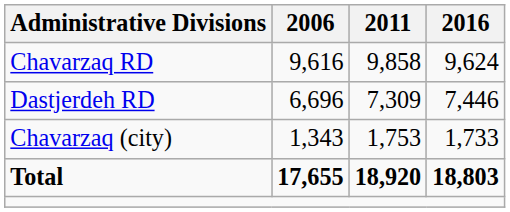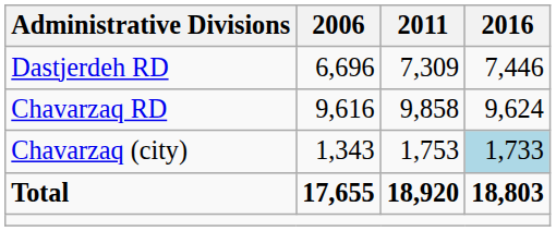rows swapped: Chavarzaq RD <-> Dastjerdeh RD
Chavarzaq (city) | 2016: no background -> lightblue background
